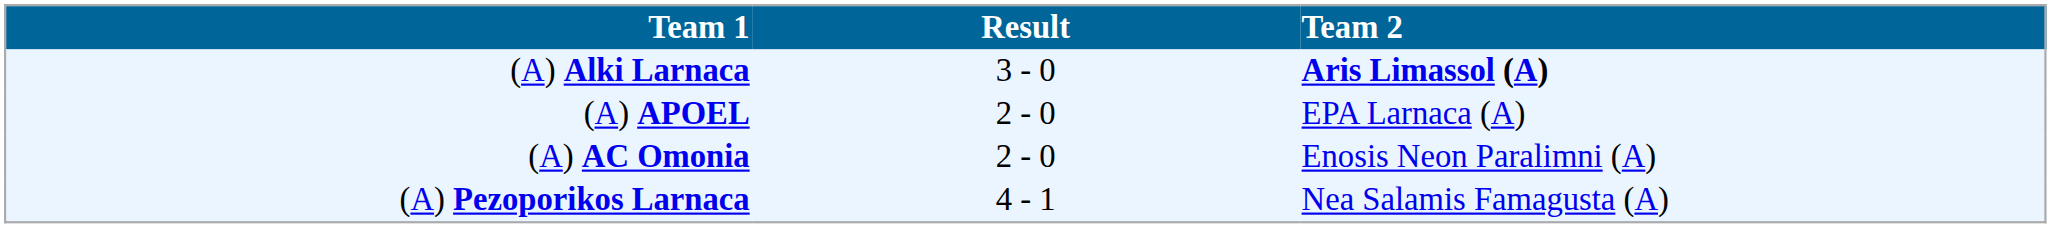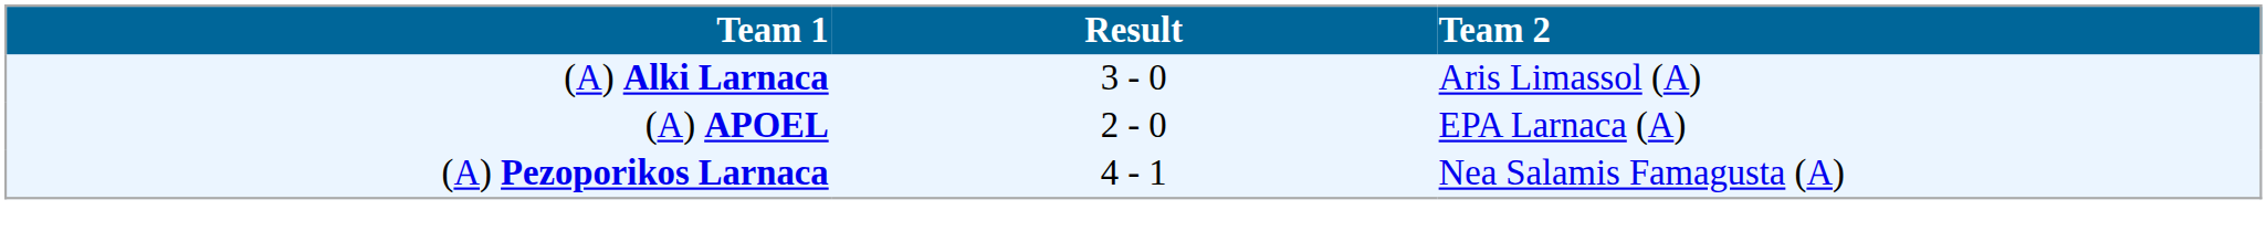(A) Alki Larnaca | Team 2: bold -> normal
- row: (A) AC Omonia | 2 - 0 | Enosis Neon Paralimni (A)
